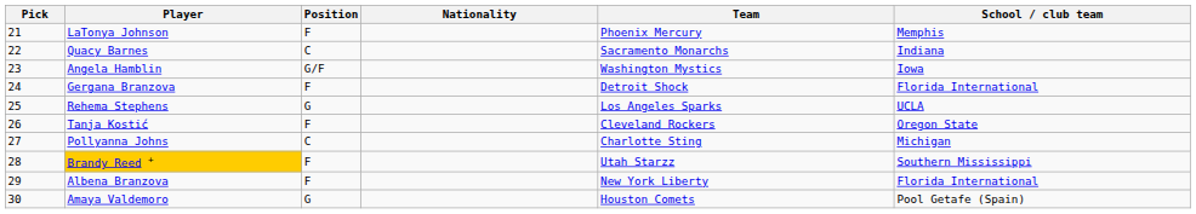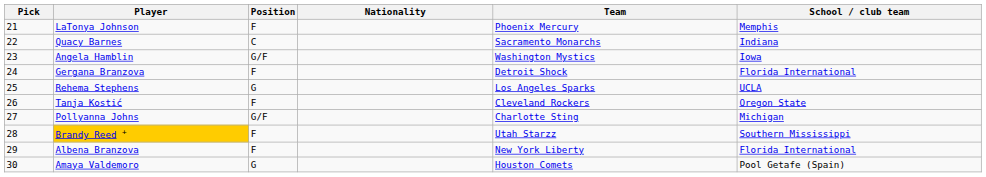Pollyanna Johns | Position: C -> G/F
